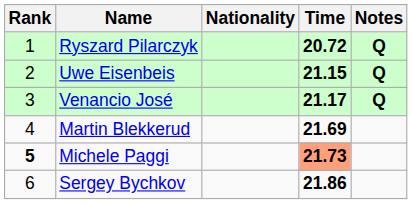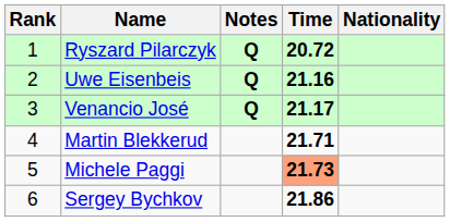columns swapped: Nationality <-> Notes
Uwe Eisenbeis | Time: 21.15 -> 21.16
Martin Blekkerud | Time: 21.69 -> 21.71
Michele Paggi | Rank: bold -> normal
